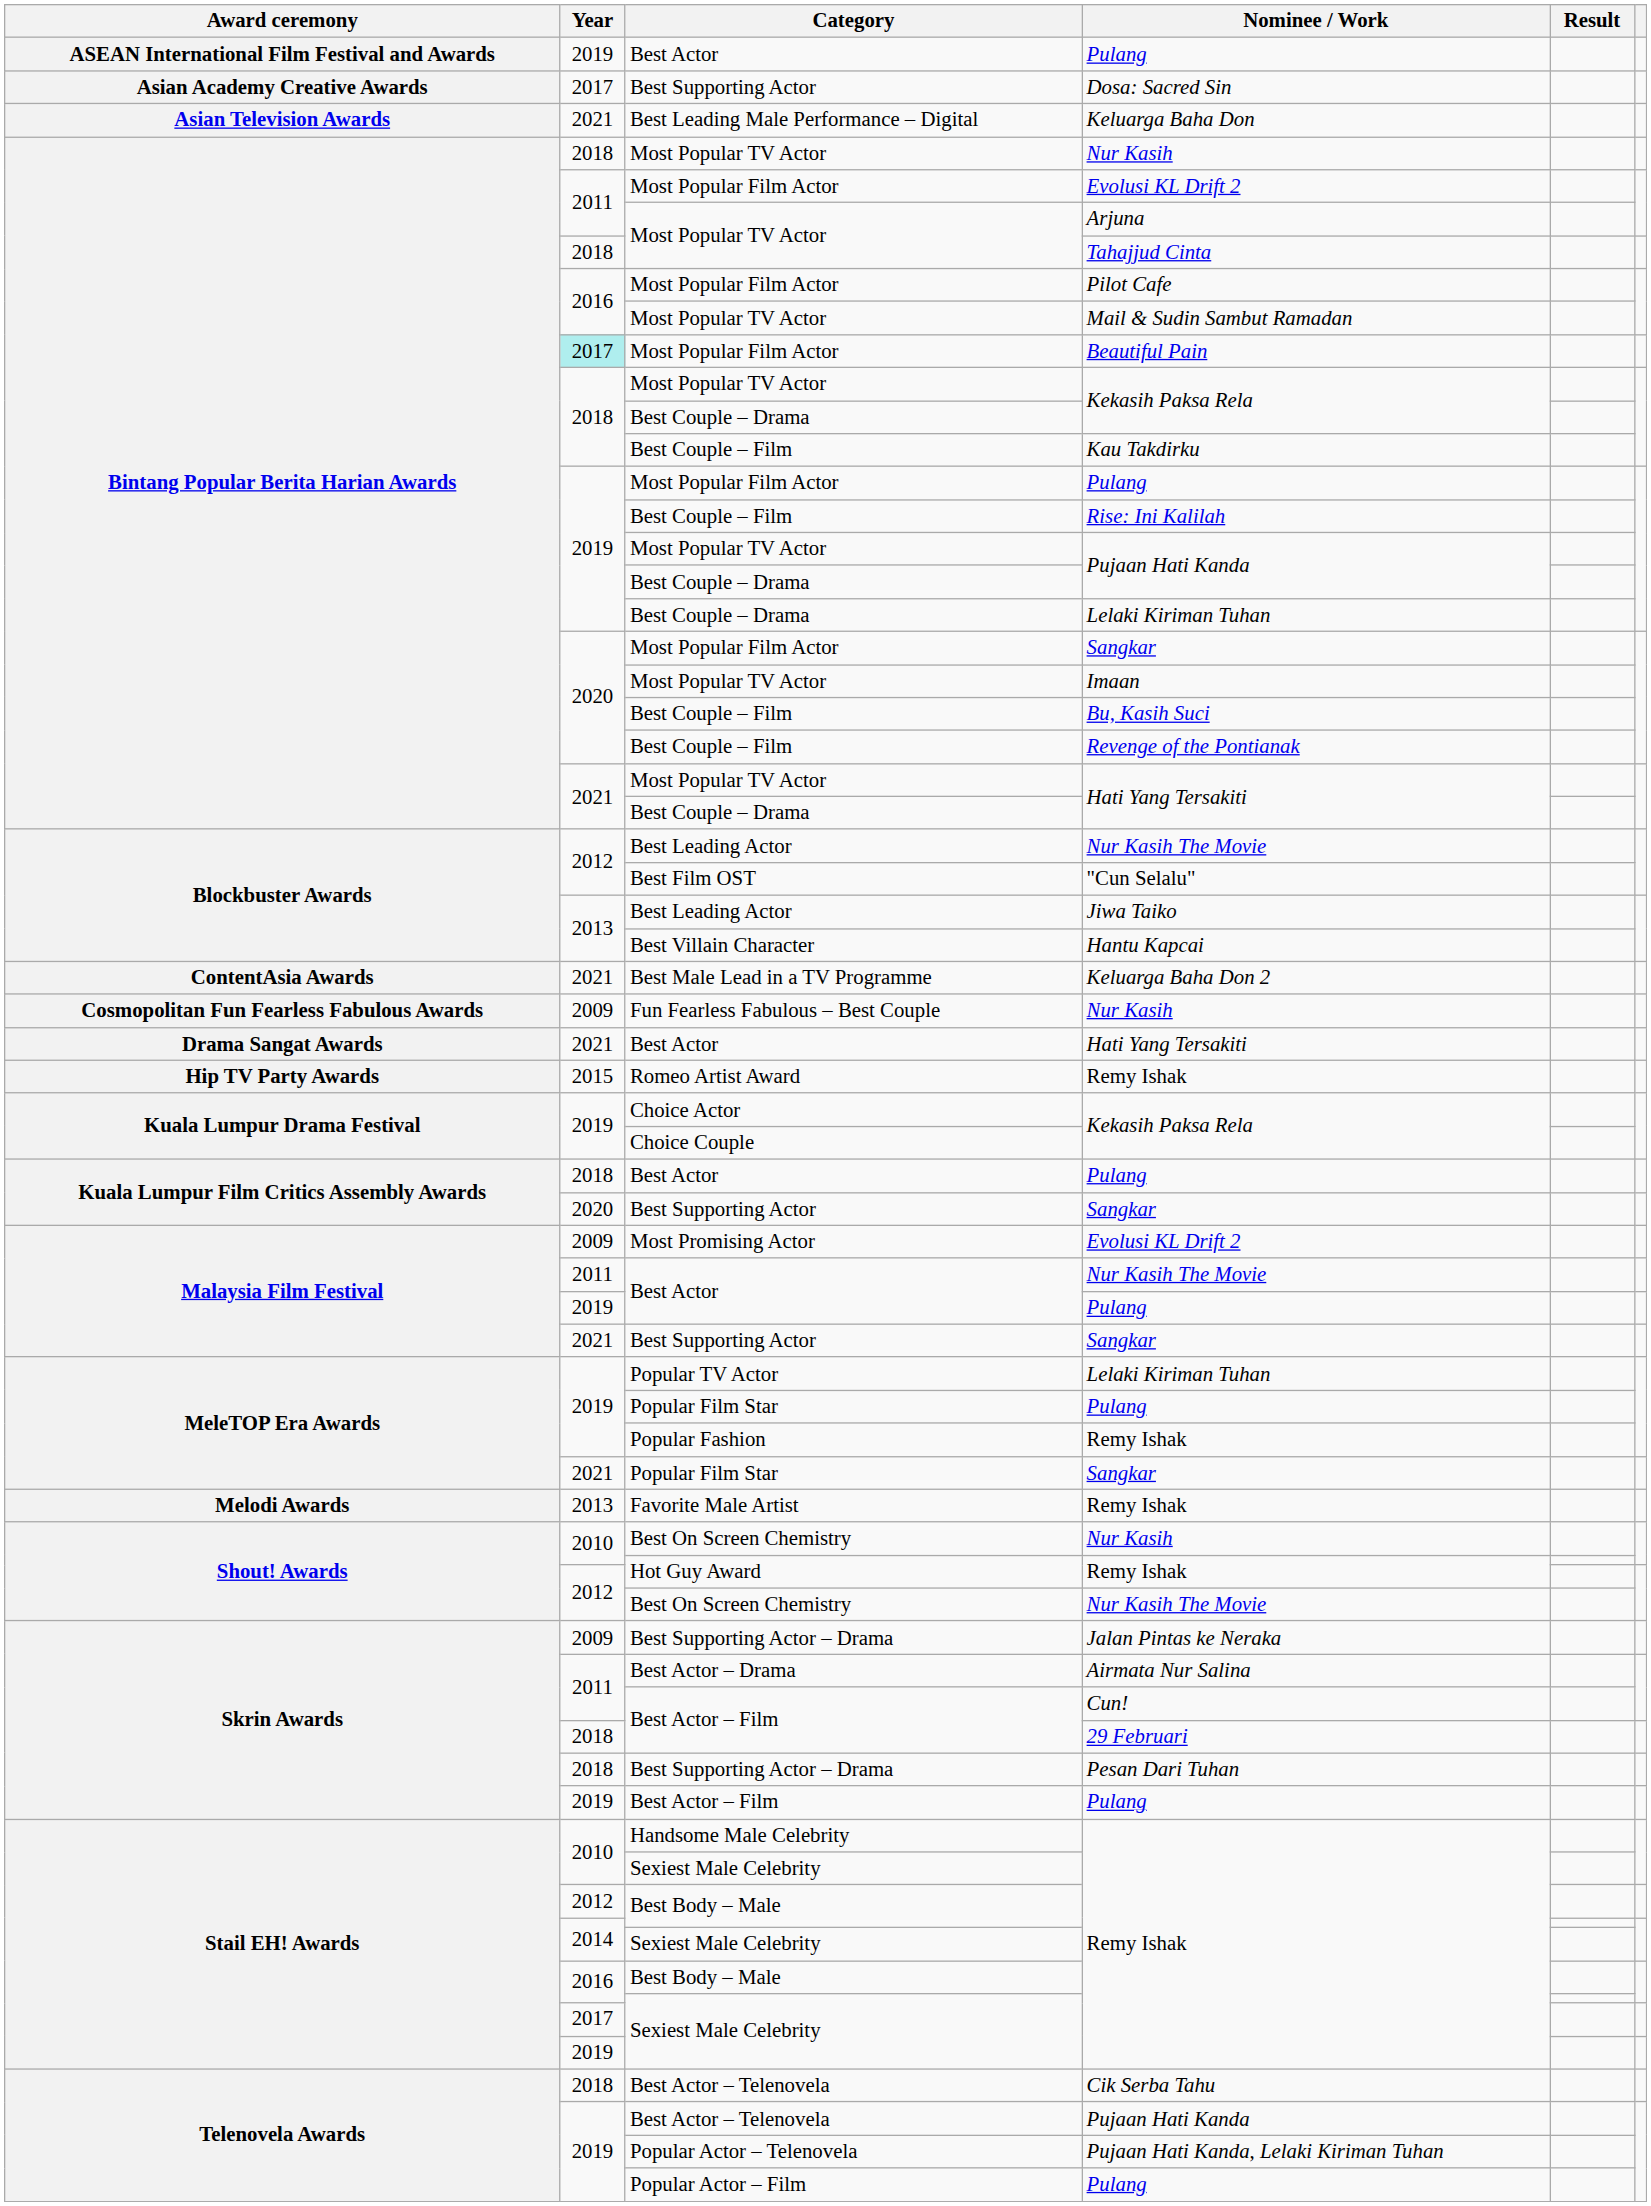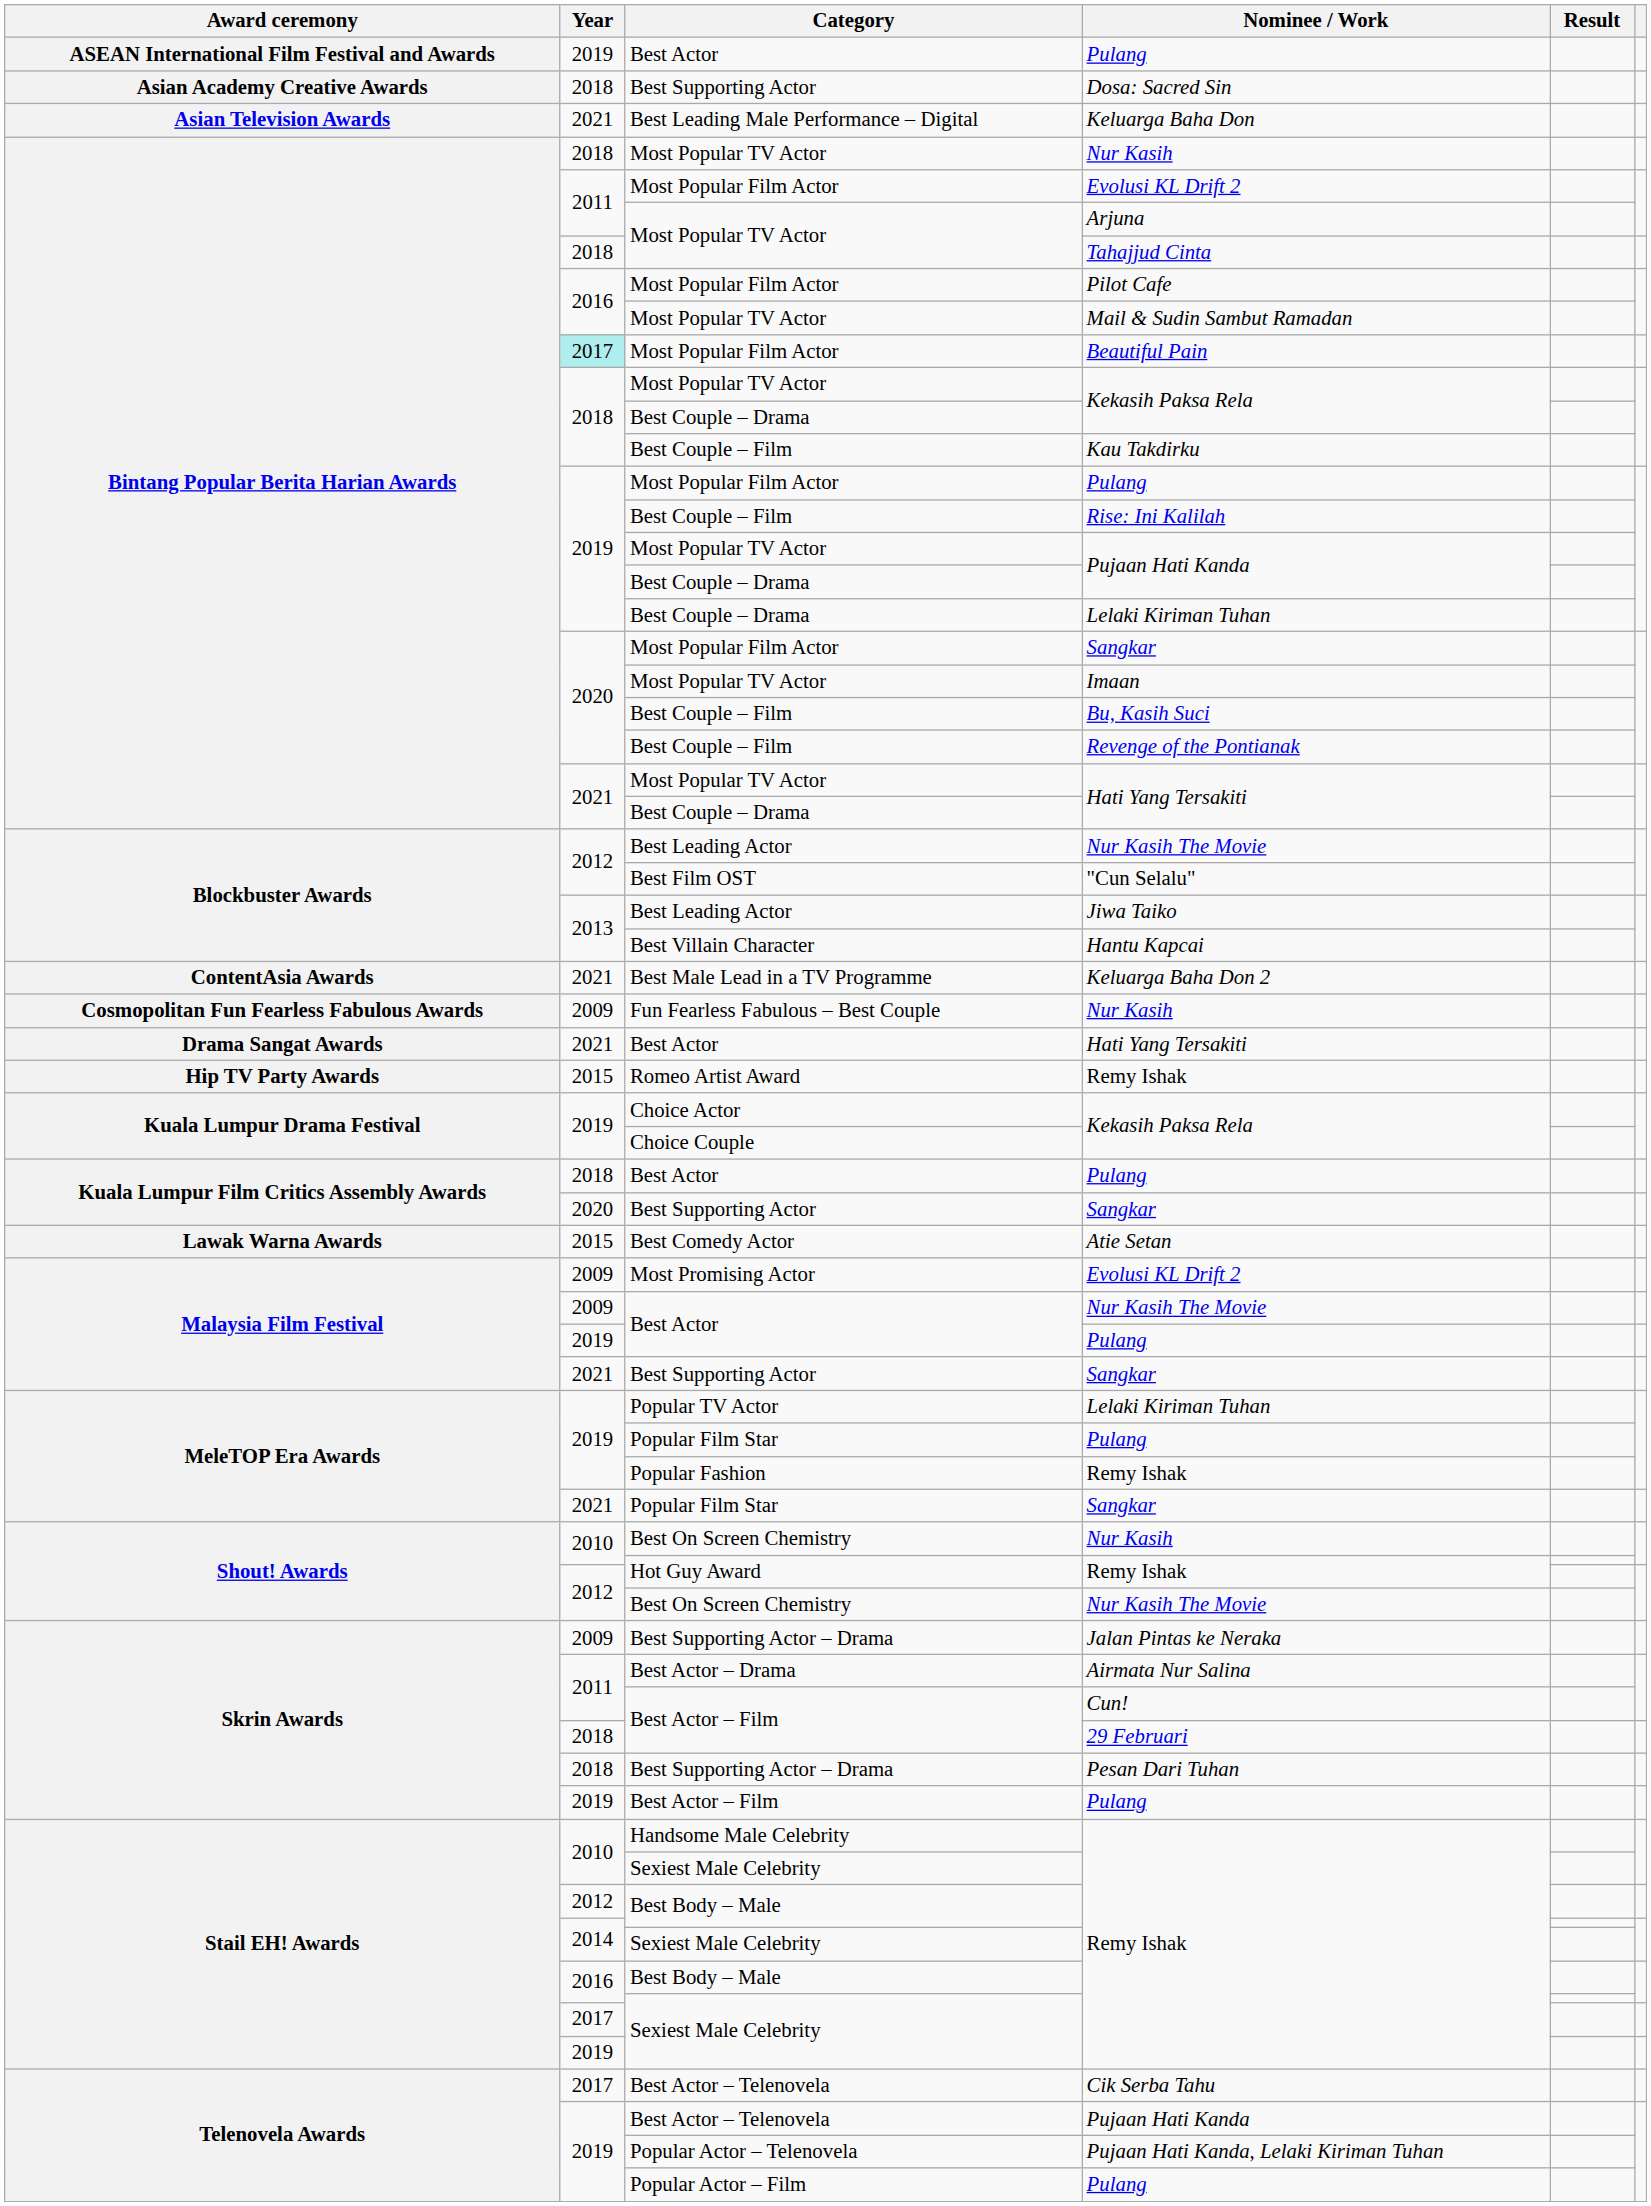Dosa: Sacred Sin | Year: 2017 -> 2018
+ row: Lawak Warna Awards | 2015 | Best Comedy Actor | Atie Setan
Best Actor / Nur Kasih The Movie | Year: 2011 -> 2009
- row: Melodi Awards | 2013 | Favorite Male Artist | Remy Ishak
Cik Serba Tahu | Year: 2018 -> 2017
